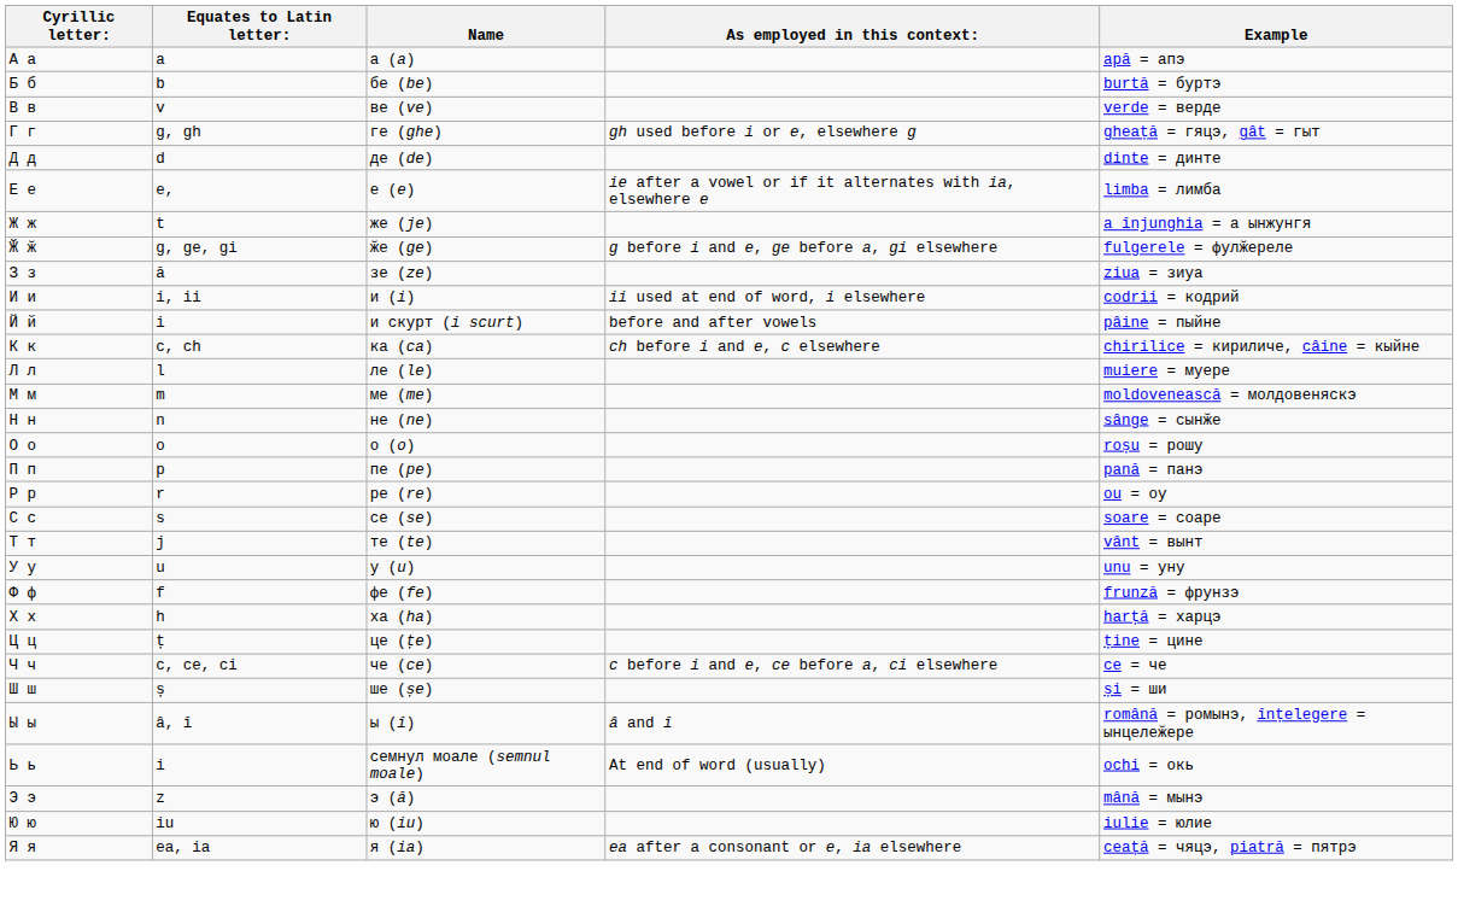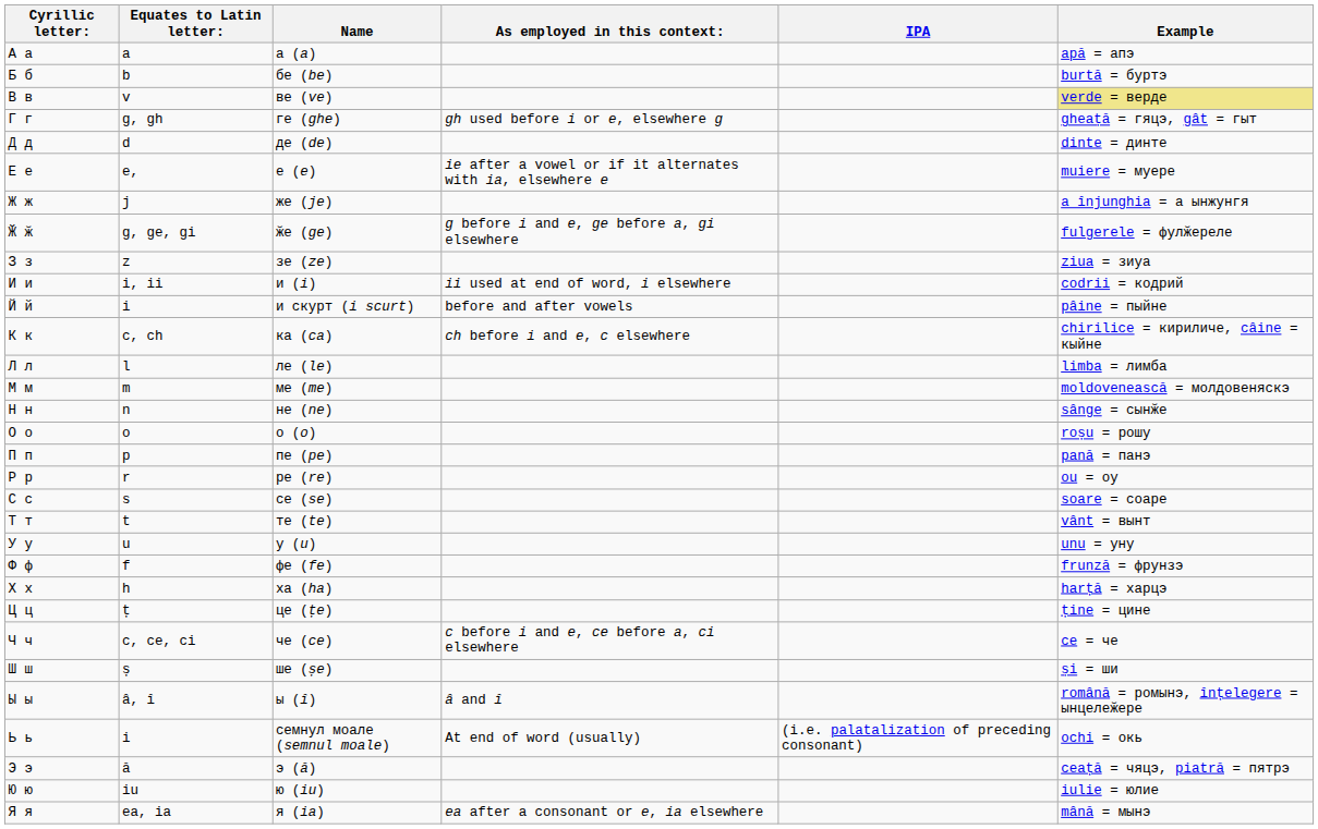+ column: IPA | (i.e. palatalization of preceding consonant)
В в | Example: no background -> khaki background
Е е | Example: limba = лимба -> muiere = муере
Ж ж | Equates to Latin letter:: t -> j
З з | Equates to Latin letter:: ă -> z
Л л | Example: muiere = муере -> limba = лимба
Т т | Equates to Latin letter:: j -> t
Э э | Equates to Latin letter:: z -> ă
Э э | Example: mână = мынэ -> ceață = чяцэ, piatră = пятрэ
Я я | Example: ceață = чяцэ, piatră = пятрэ -> mână = мынэ
